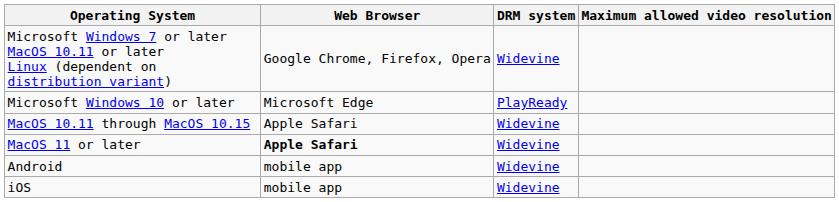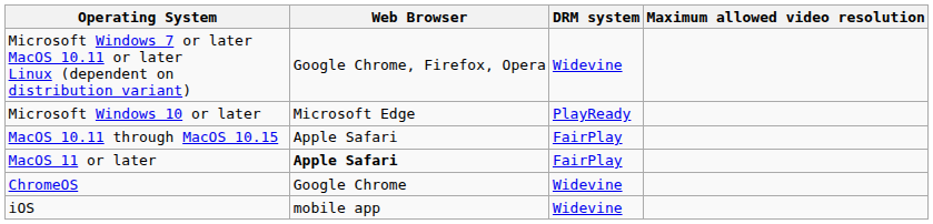MacOS 10.11 through MacOS 10.15 | DRM system: Widevine -> FairPlay
MacOS 11 or later | DRM system: Widevine -> FairPlay
+ row: ChromeOS | Google Chrome | Widevine
- row: Android | mobile app | Widevine
